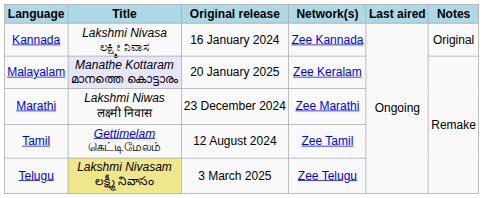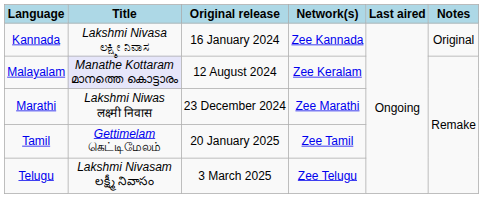Malayalam | Original release: 20 January 2025 -> 12 August 2024
Tamil | Original release: 12 August 2024 -> 20 January 2025
Telugu | Title: khaki background -> no background
